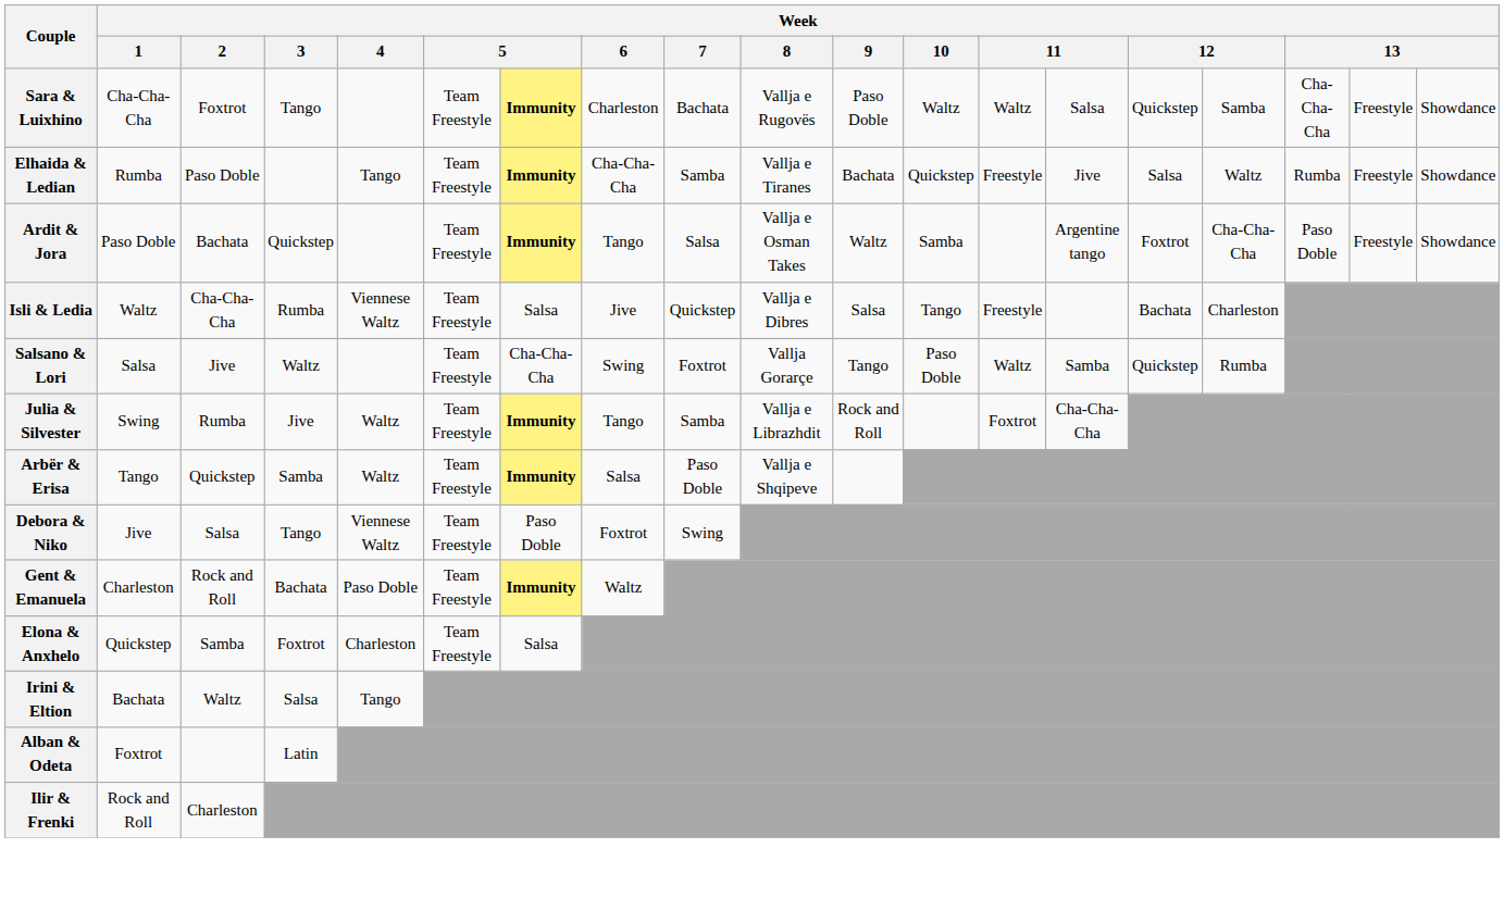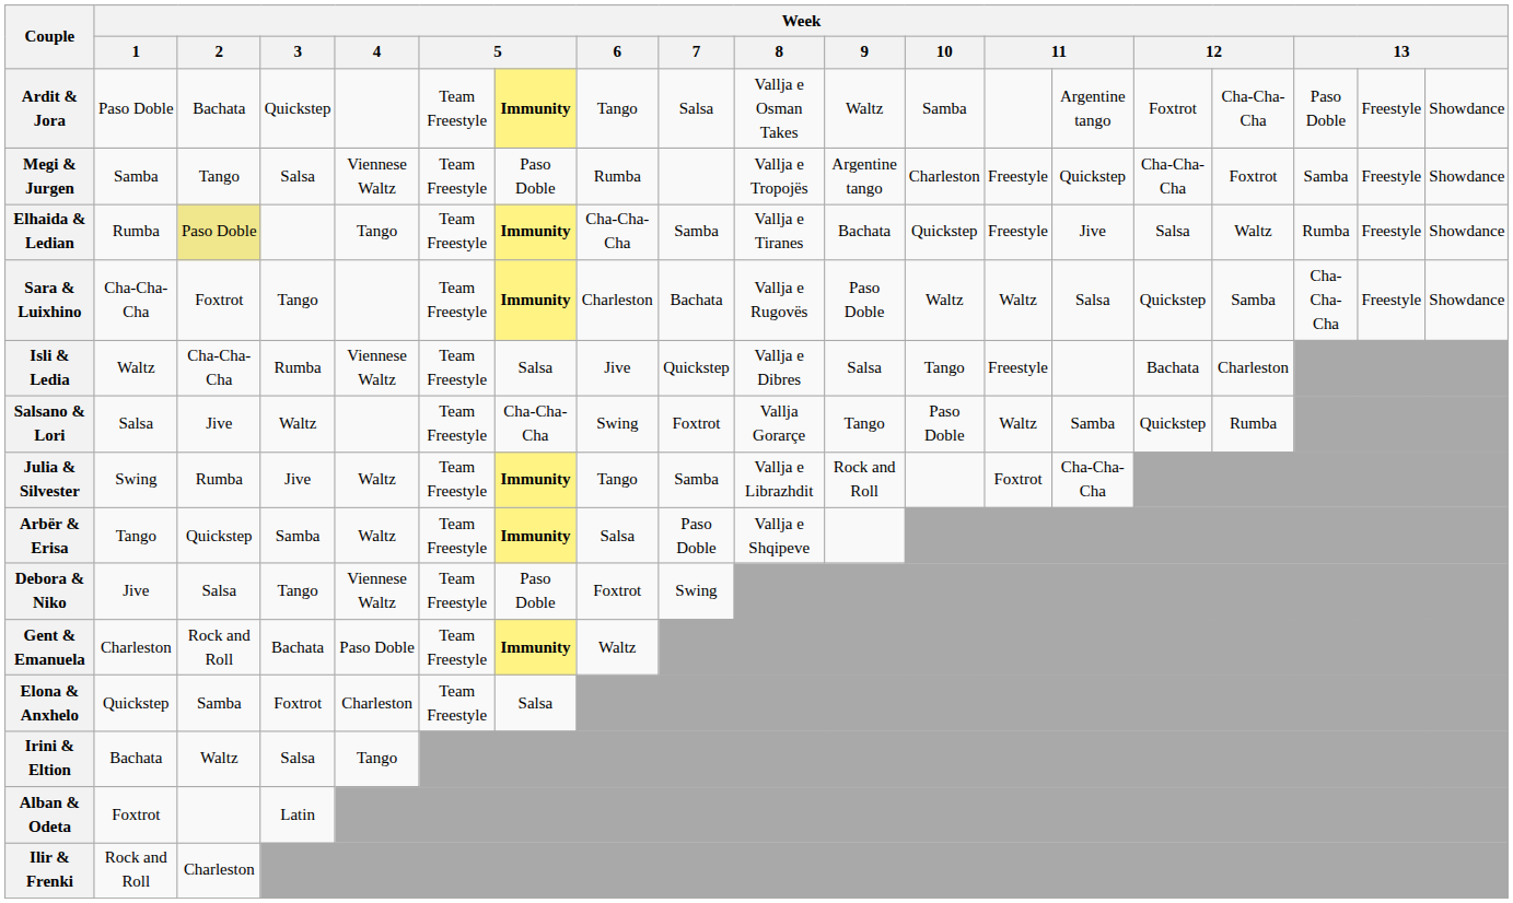rows swapped: Sara & Luixhino <-> Ardit & Jora
+ row: Megi & Jurgen | Samba | Tango | Salsa | Viennese Waltz | Team Freestyle | Paso Doble | Rumba | Vallja e Tropojës | Argentine tango | Charleston | Freestyle | Quickstep | Cha-Cha-Cha | Foxtrot | Samba | Freestyle | Showdance
Elhaida & Ledian | Week / 2: no background -> khaki background
